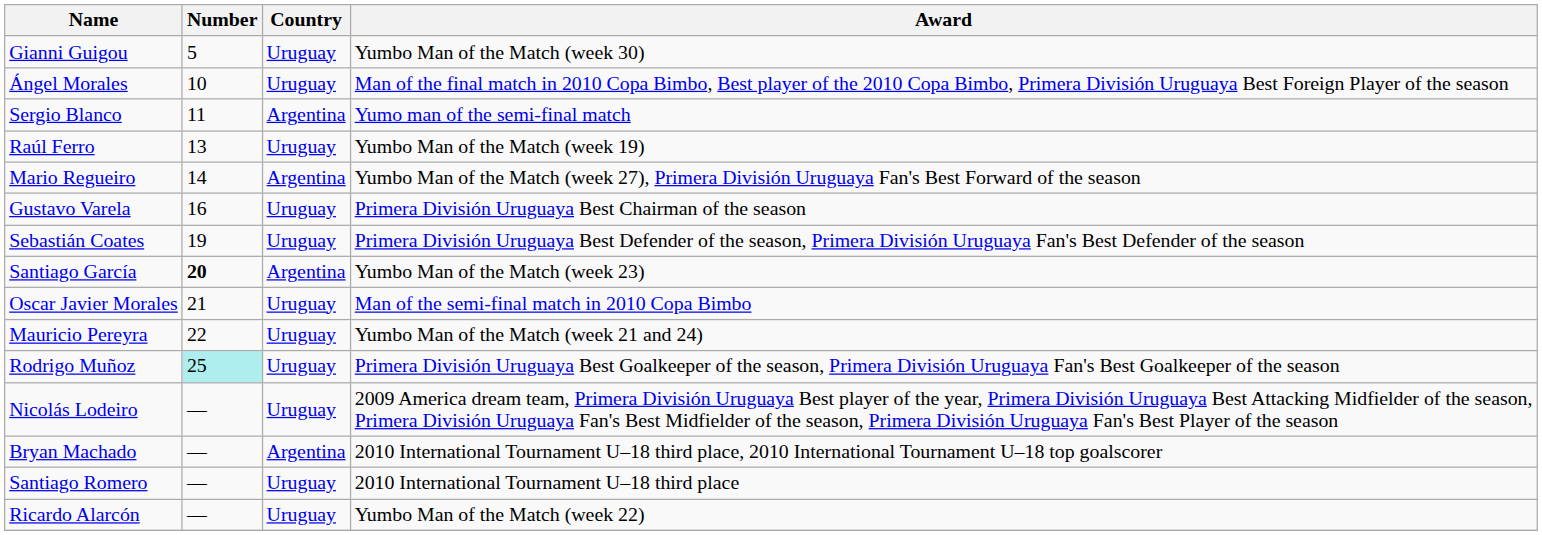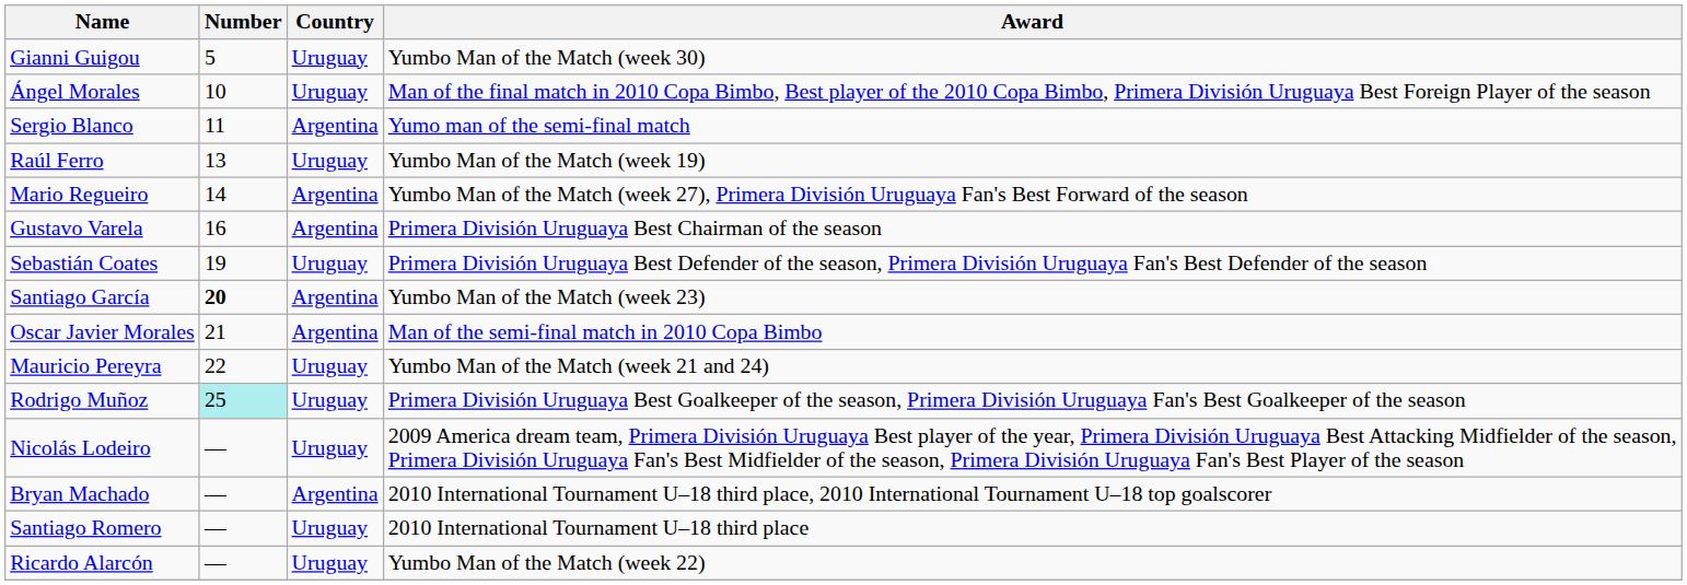Gustavo Varela | Country: Uruguay -> Argentina
Oscar Javier Morales | Country: Uruguay -> Argentina
